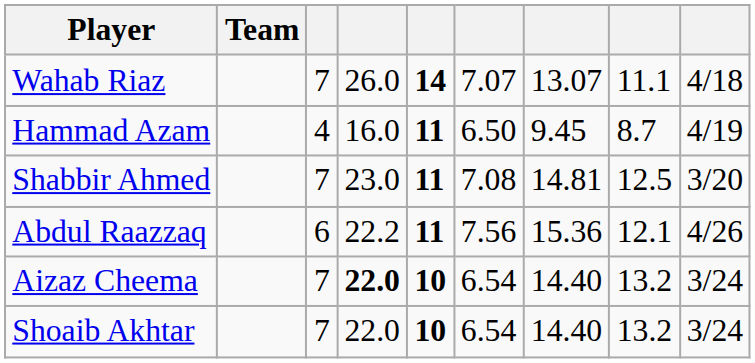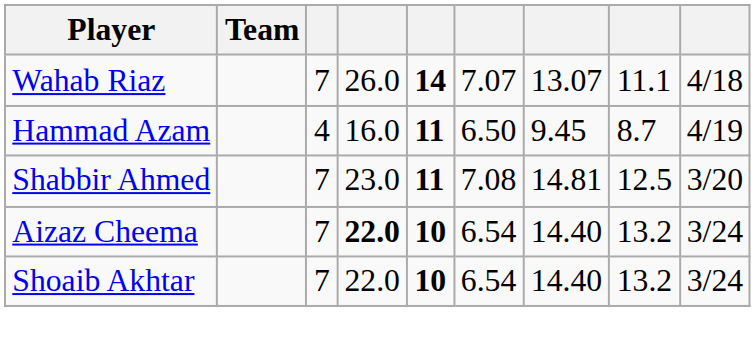- row: Abdul Raazzaq | 6 | 22.2 | 11 | 7.56 | 15.36 | 12.1 | 4/26
